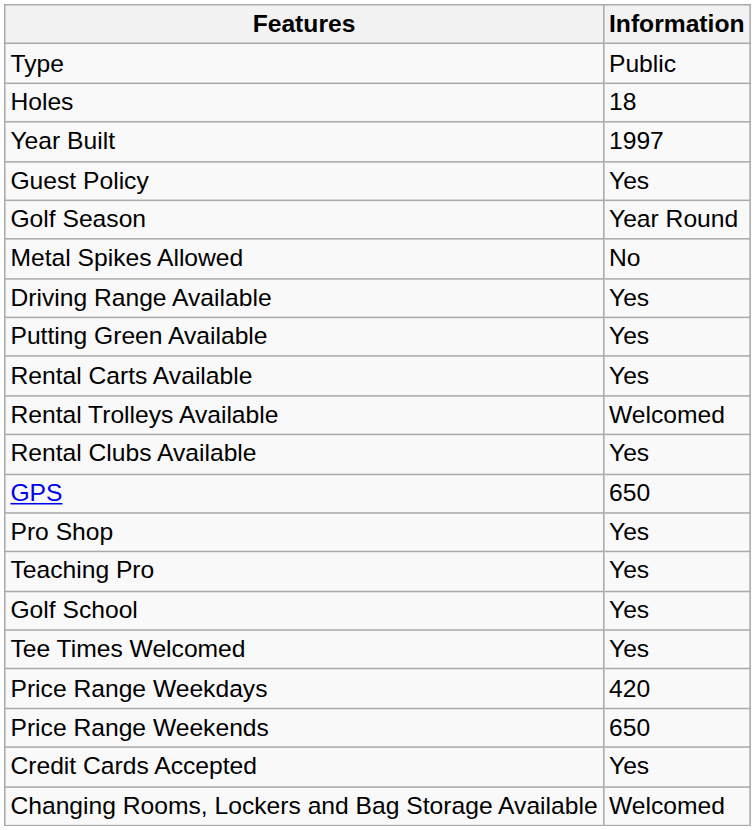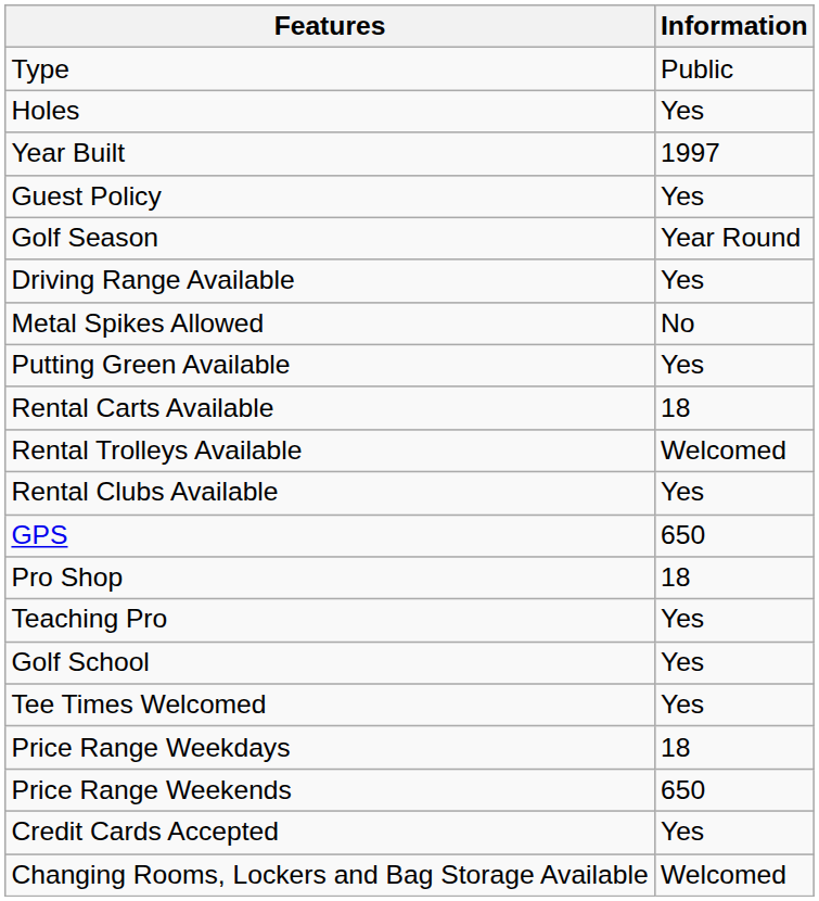Holes | Information: 18 -> Yes
rows swapped: Metal Spikes Allowed <-> Driving Range Available
Rental Carts Available | Information: Yes -> 18
Pro Shop | Information: Yes -> 18
Price Range Weekdays | Information: 420 -> 18
